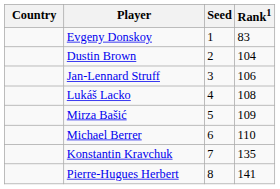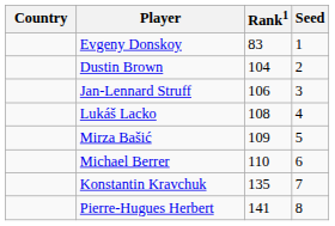columns swapped: Rank1 <-> Seed
